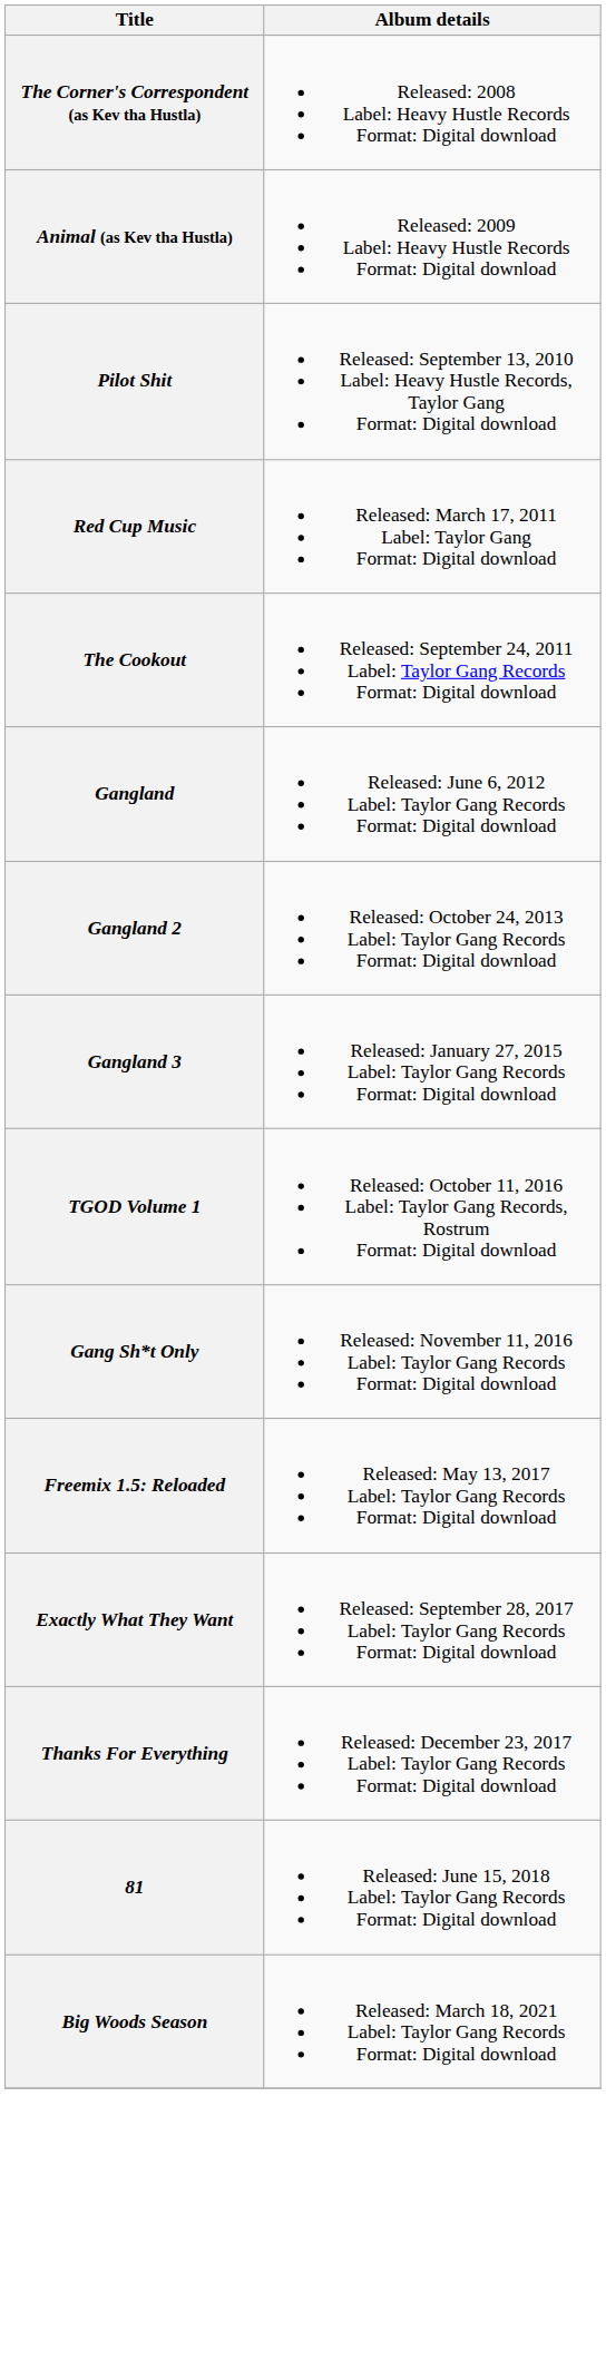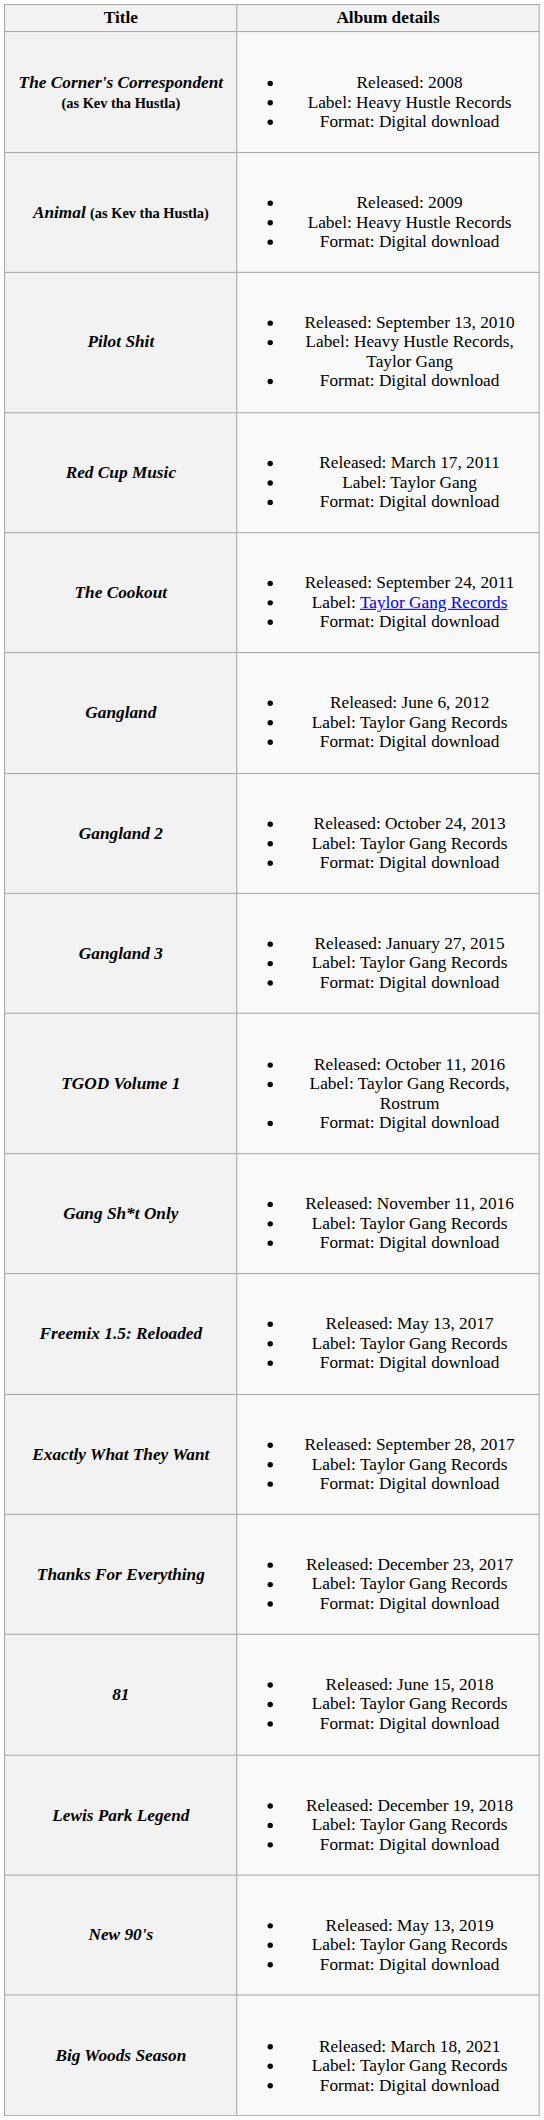+ row: Lewis Park Legend | Released: December 19, 2018 Label: Taylor Gang Records Format: Digital download
+ row: New 90's | Released: May 13, 2019 Label: Taylor Gang Records Format: Digital download
